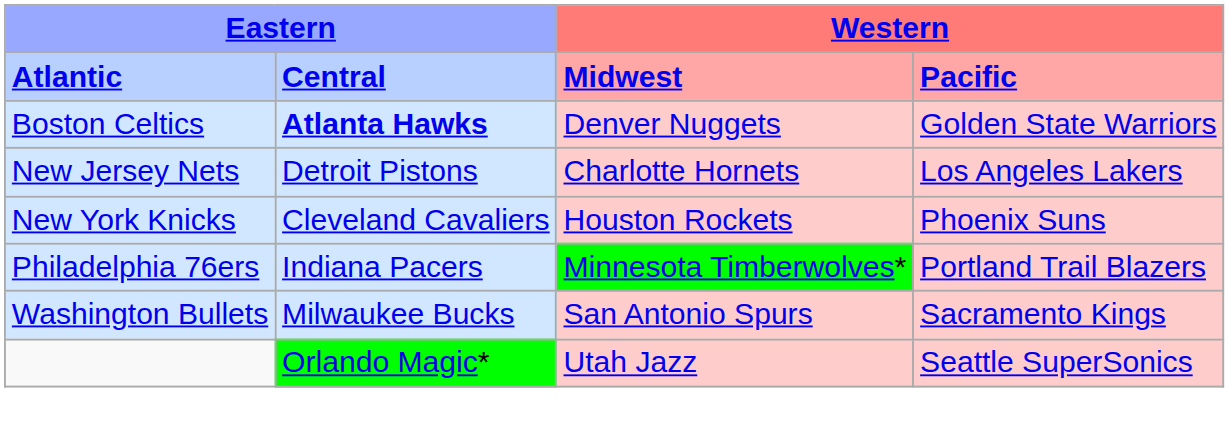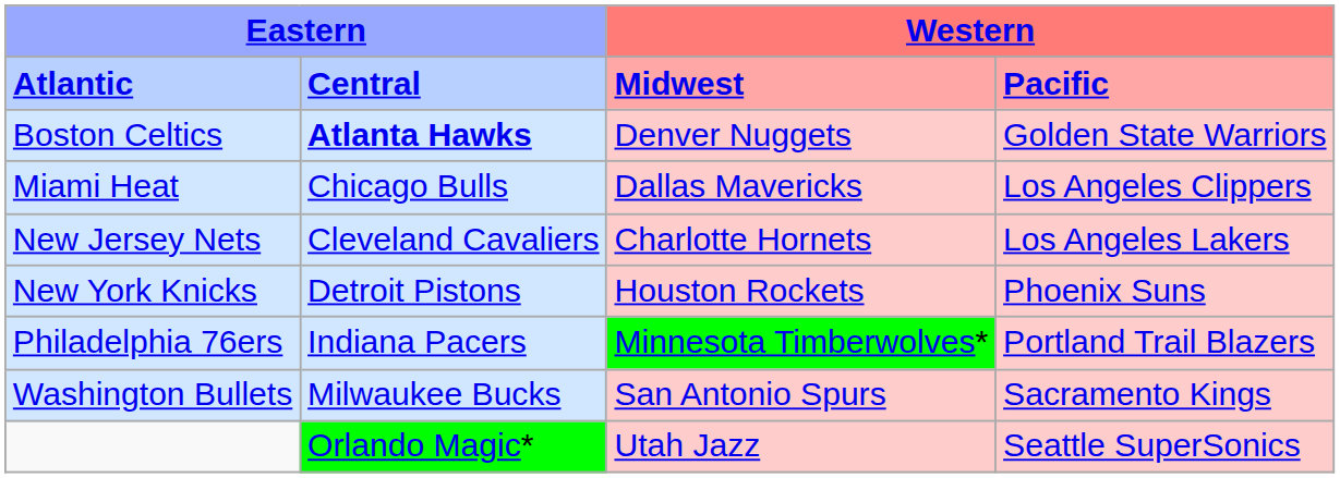+ row: Miami Heat | Chicago Bulls | Dallas Mavericks | Los Angeles Clippers
New Jersey Nets | column 2: Detroit Pistons -> Cleveland Cavaliers
New York Knicks | column 2: Cleveland Cavaliers -> Detroit Pistons
